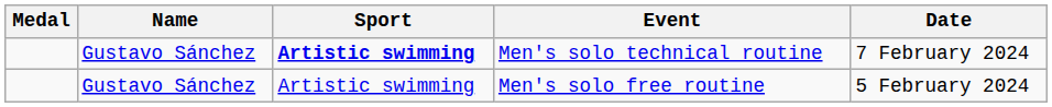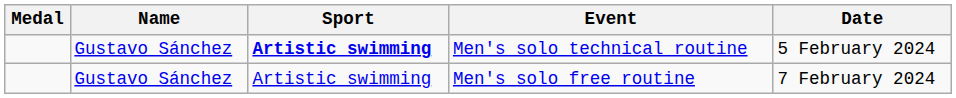Men's solo technical routine | Date: 7 February 2024 -> 5 February 2024
Men's solo free routine | Date: 5 February 2024 -> 7 February 2024
